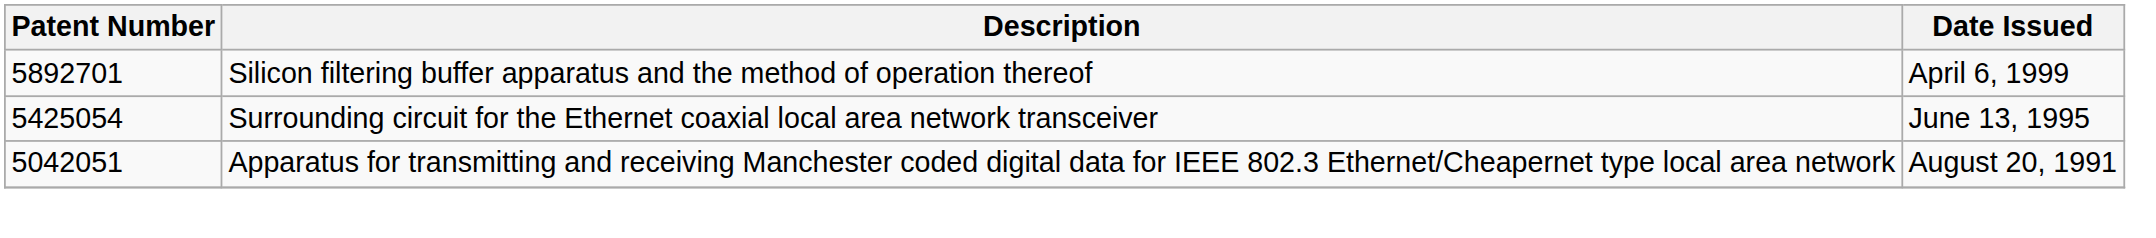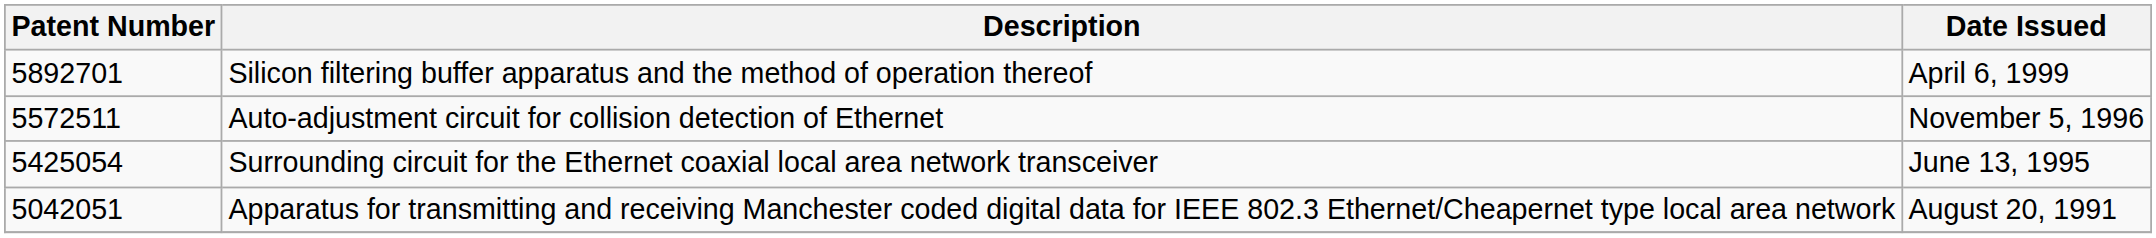+ row: 5572511 | Auto-adjustment circuit for collision detection of Ethernet | November 5, 1996
